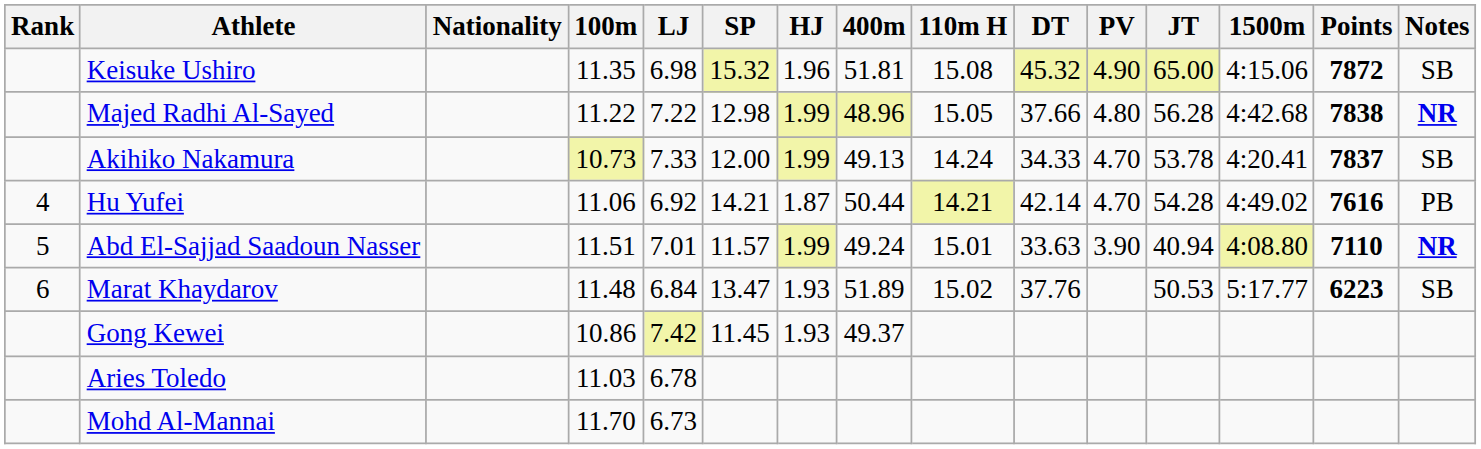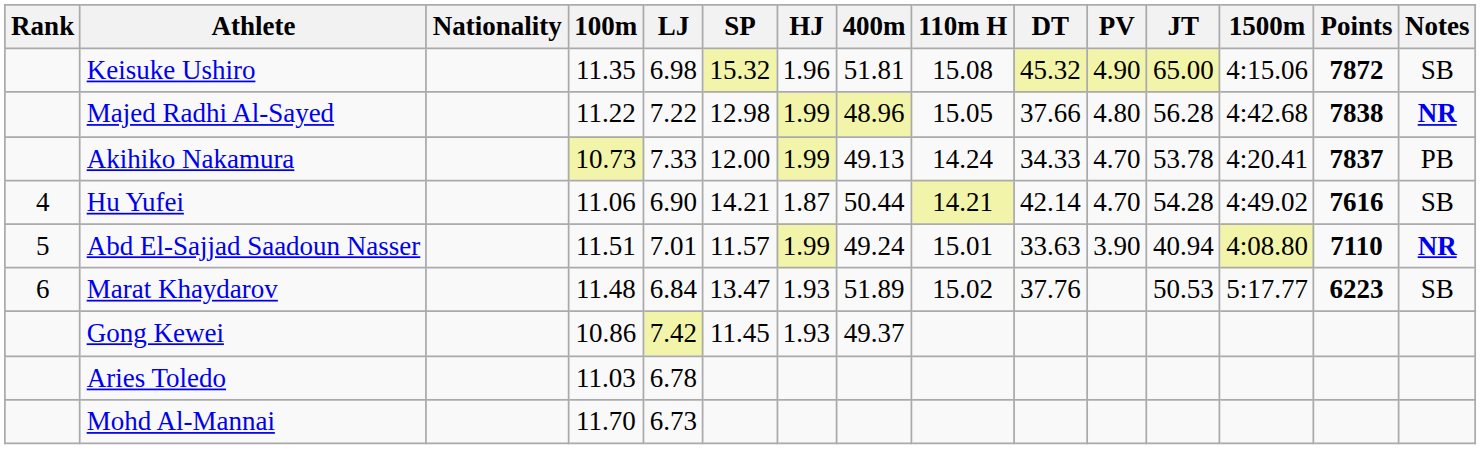Akihiko Nakamura | Notes: SB -> PB
Hu Yufei | LJ: 6.92 -> 6.90
Hu Yufei | Notes: PB -> SB
